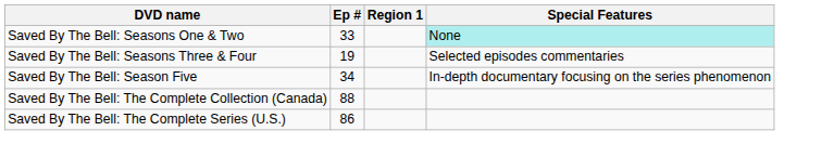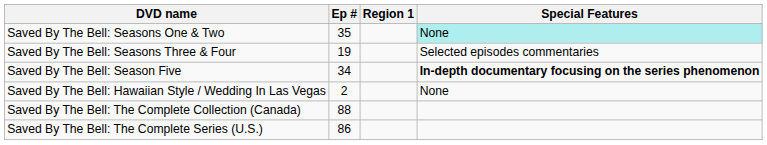Saved By The Bell: Seasons One & Two | Ep #: 33 -> 35
Saved By The Bell: Season Five | Special Features: normal -> bold
+ row: Saved By The Bell: Hawaiian Style / Wedding In Las Vegas | 2 | None
